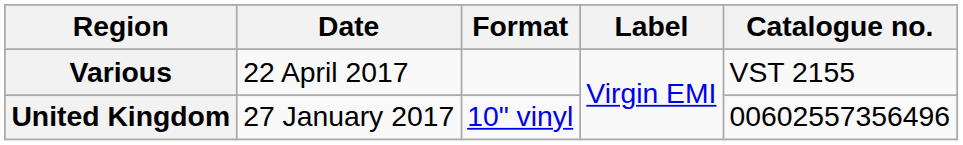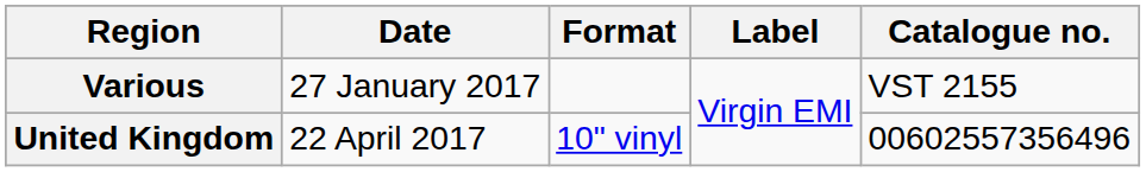Various | Date: 22 April 2017 -> 27 January 2017
United Kingdom | Date: 27 January 2017 -> 22 April 2017
